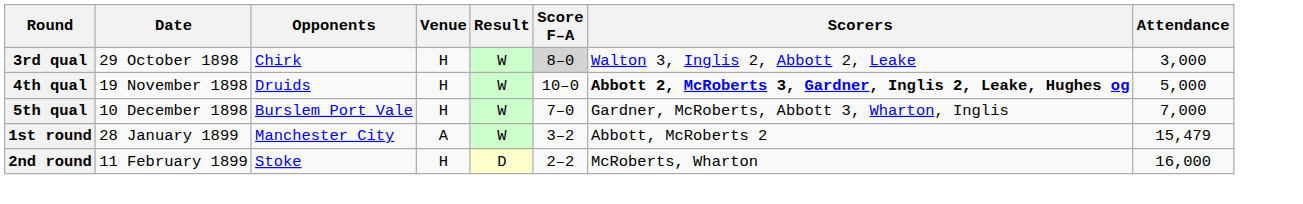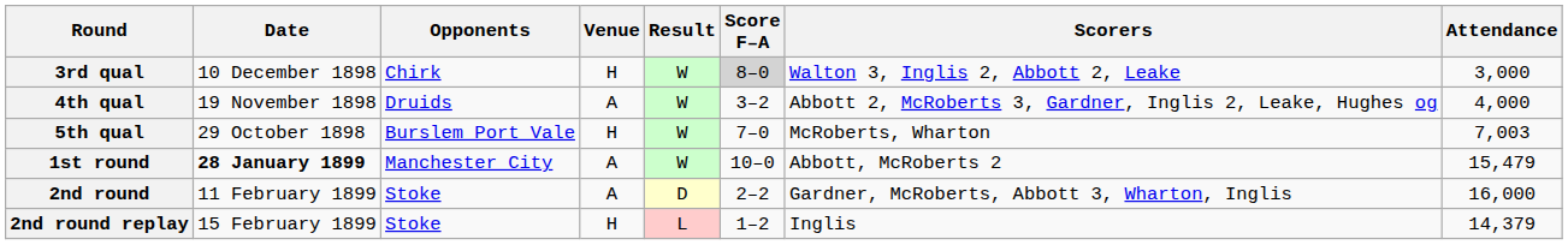3rd qual | Date: 29 October 1898 -> 10 December 1898
4th qual | Venue: H -> A
4th qual | Score F–A: 10–0 -> 3–2
4th qual | Scorers: bold -> normal
4th qual | Attendance: 5,000 -> 4,000
5th qual | Date: 10 December 1898 -> 29 October 1898
5th qual | Scorers: Gardner, McRoberts, Abbott 3, Wharton, Inglis -> McRoberts, Wharton
5th qual | Attendance: 7,000 -> 7,003
1st round | Date: normal -> bold
1st round | Score F–A: 3–2 -> 10–0
2nd round | Venue: H -> A
2nd round | Scorers: McRoberts, Wharton -> Gardner, McRoberts, Abbott 3, Wharton, Inglis
+ row: 2nd round replay | 15 February 1899 | Stoke | H | L | 1–2 | Inglis | 14,379
